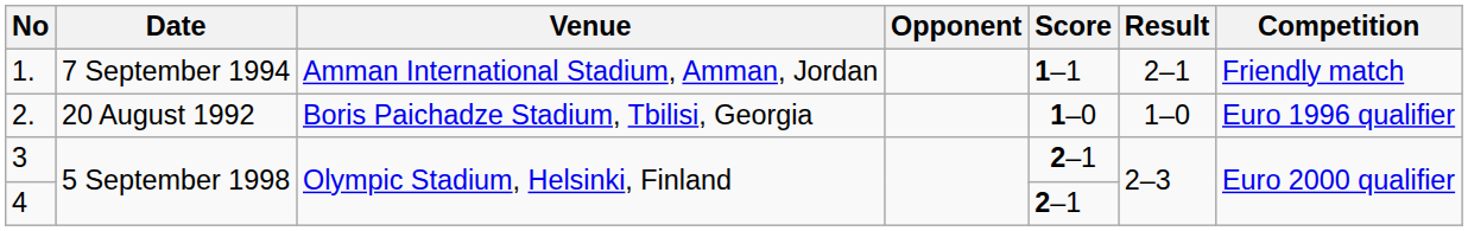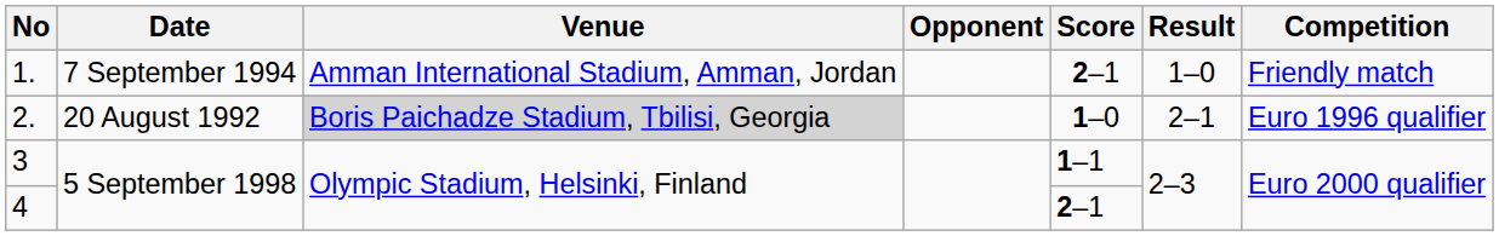1. | Score: 1–1 -> 2–1
1. | Result: 2–1 -> 1–0
2. | Venue: no background -> lightgrey background
2. | Result: 1–0 -> 2–1
3 | Score: 2–1 -> 1–1
